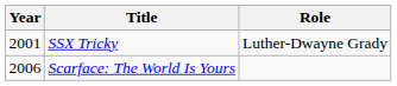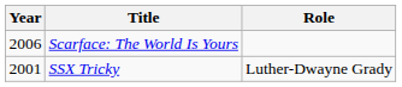rows swapped: SSX Tricky <-> Scarface: The World Is Yours
